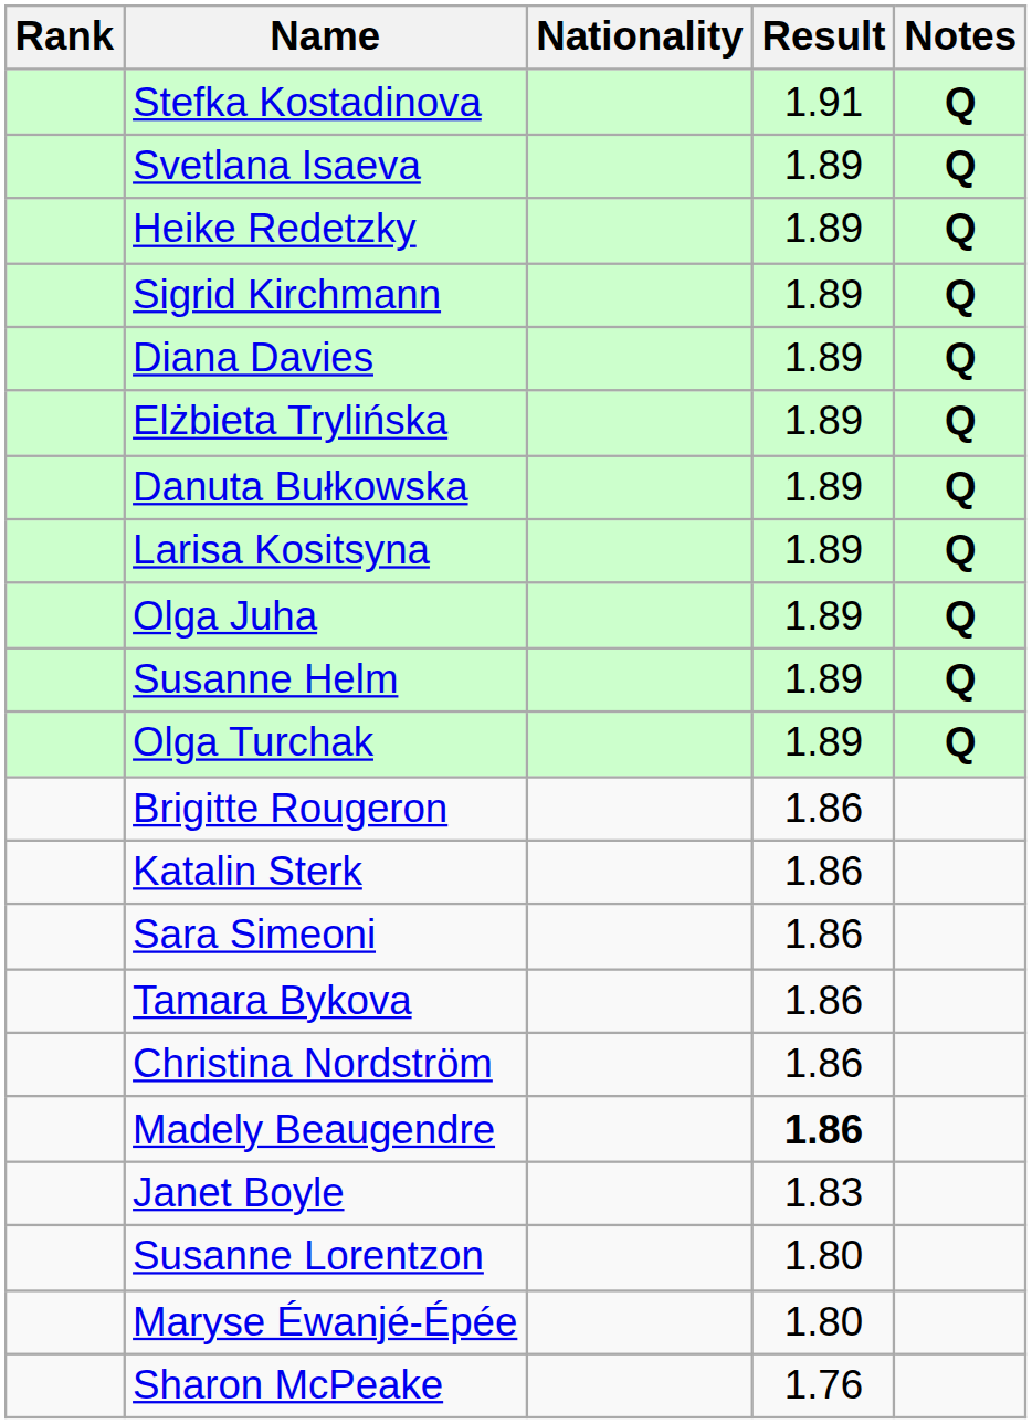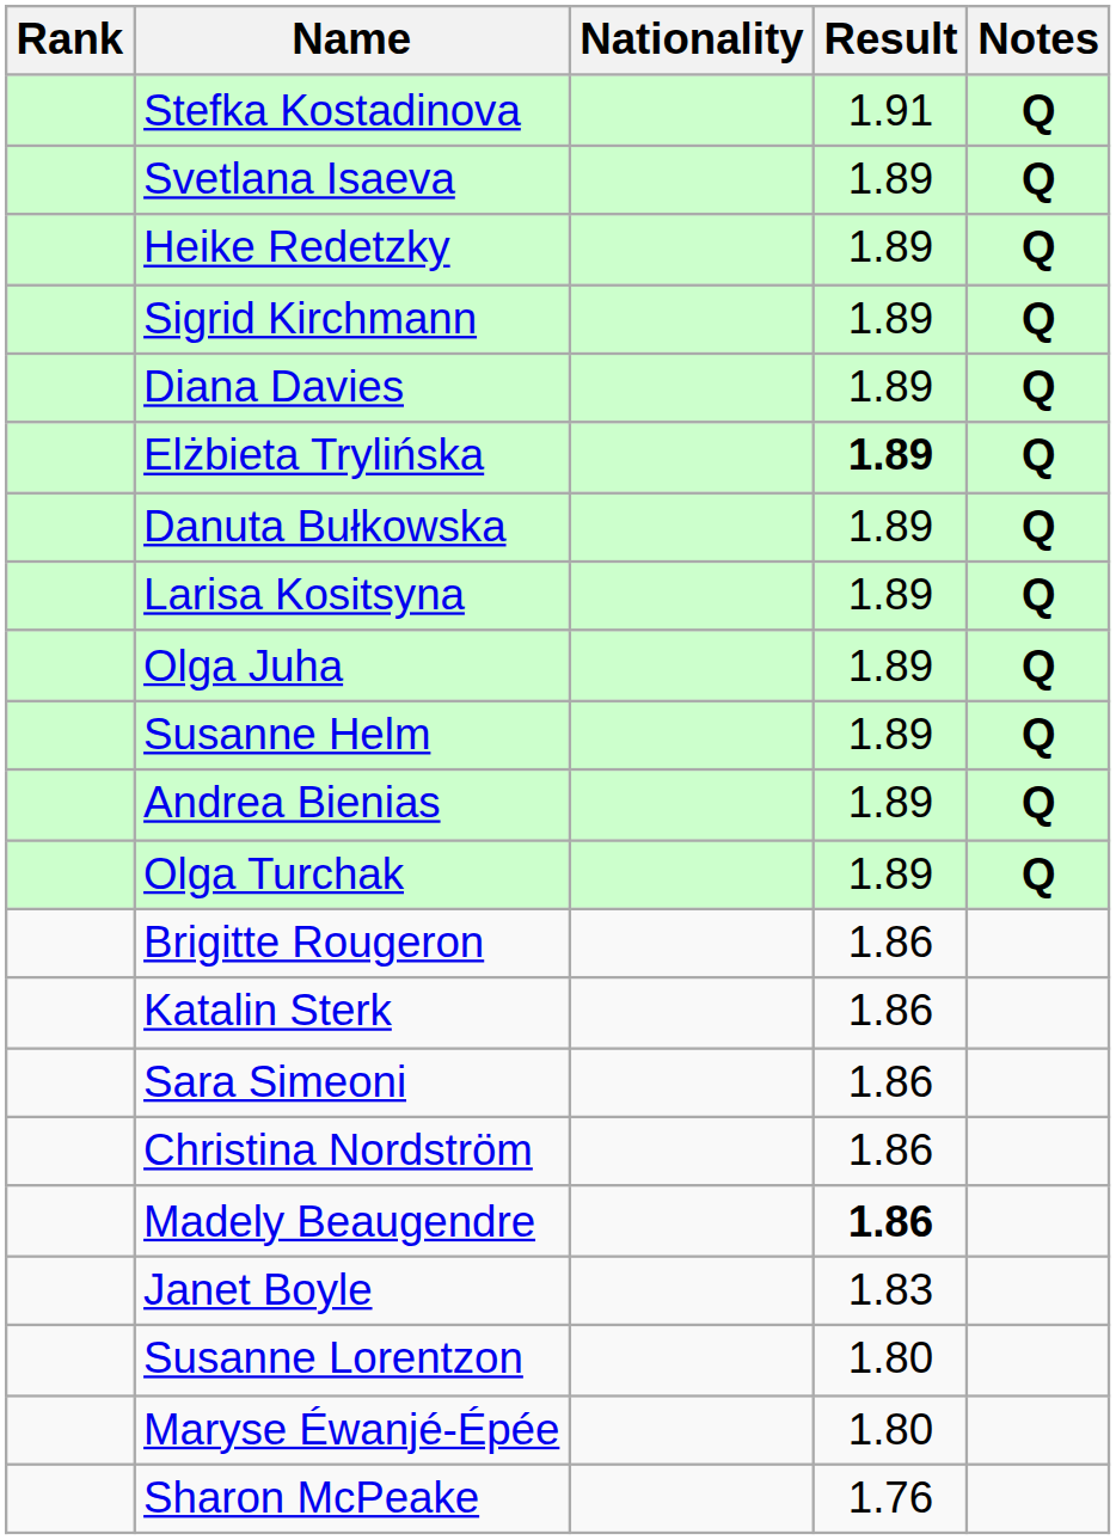Elżbieta Trylińska | Result: normal -> bold
+ row: Andrea Bienias | 1.89 | Q
- row: Tamara Bykova | 1.86
